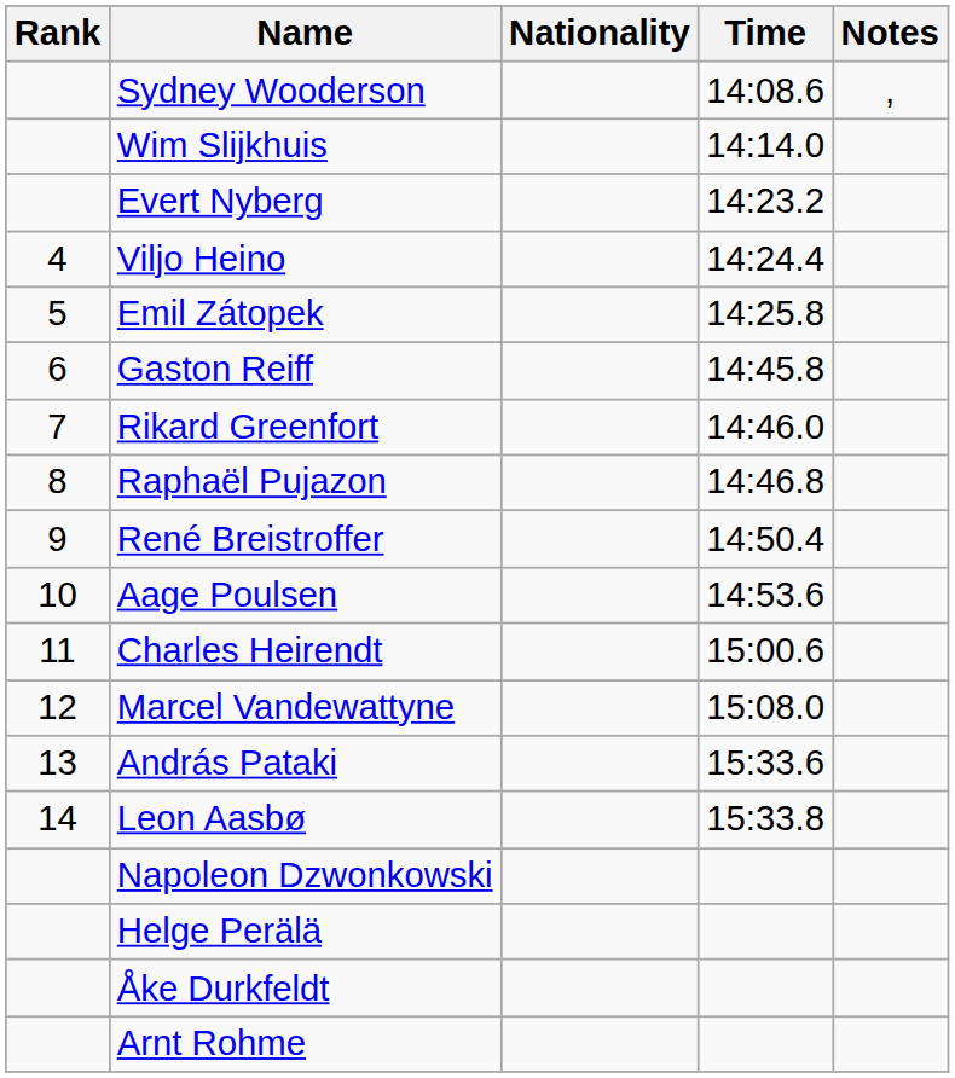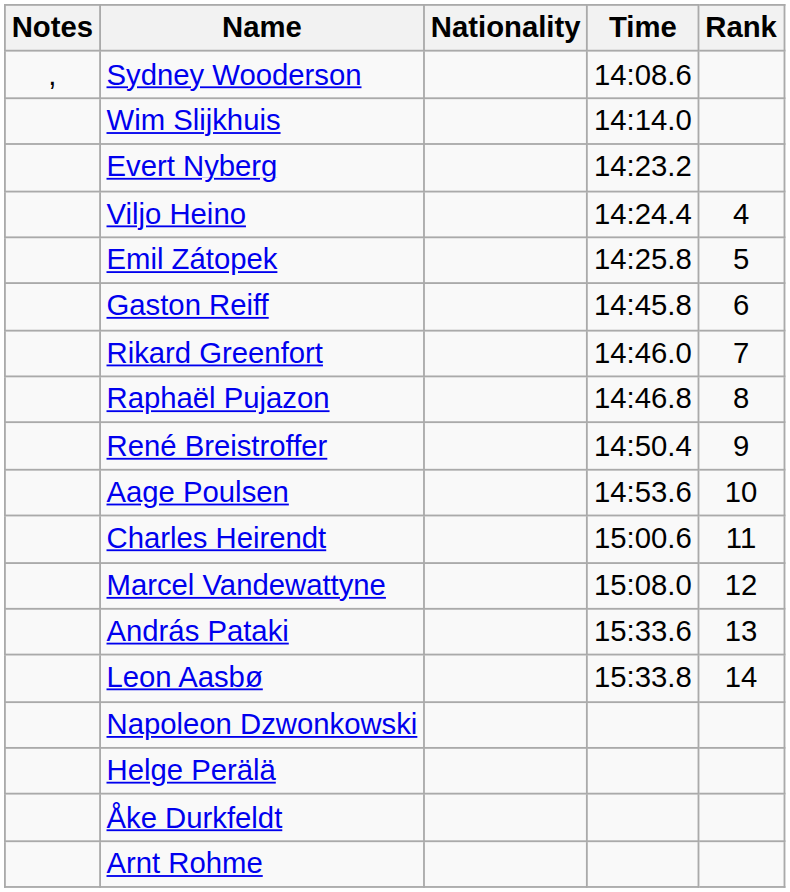columns swapped: Rank <-> Notes
